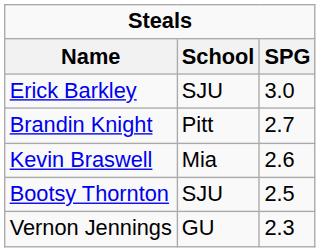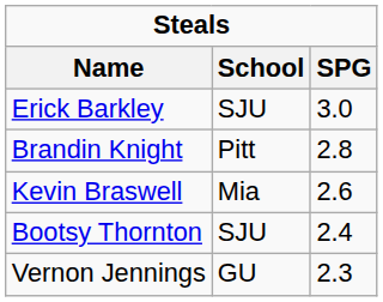Brandin Knight | SPG: 2.7 -> 2.8
Bootsy Thornton | SPG: 2.5 -> 2.4
